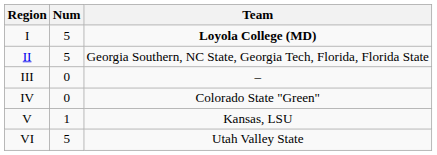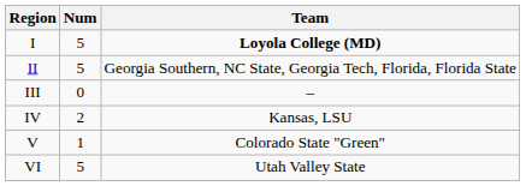IV | Num: 0 -> 2
IV | Team: Colorado State "Green" -> Kansas, LSU
V | Team: Kansas, LSU -> Colorado State "Green"
